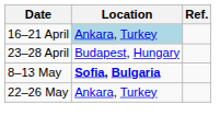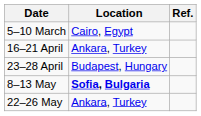+ row: 5–10 March | Cairo, Egypt
16–21 April | Location: lightblue background -> no background
